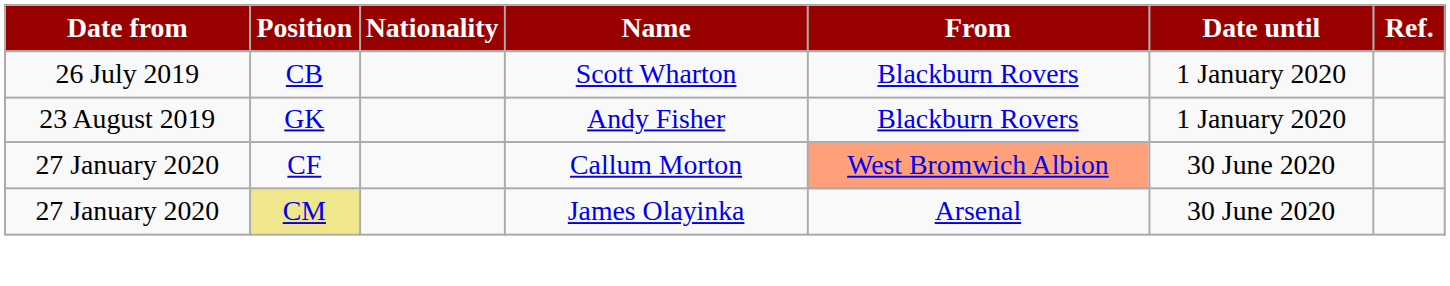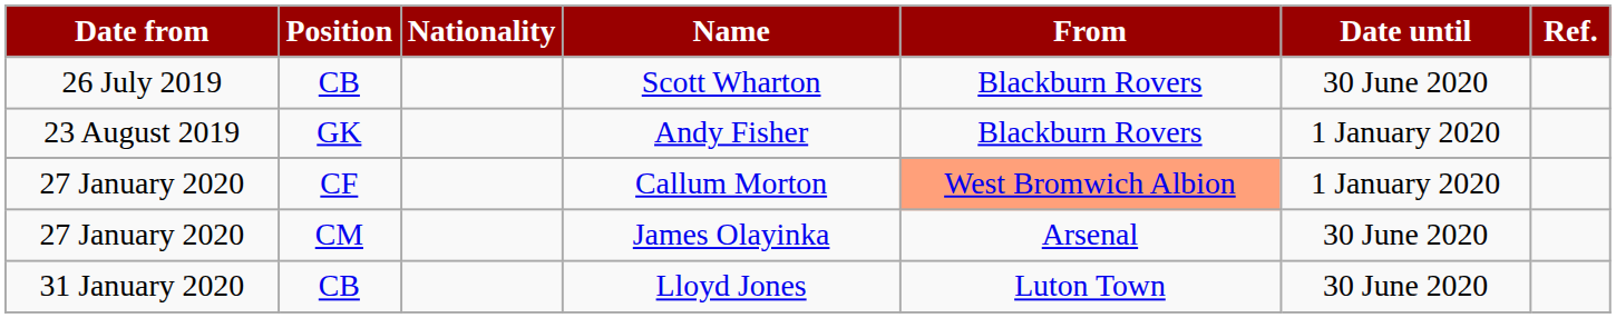Scott Wharton | Date until: 1 January 2020 -> 30 June 2020
Callum Morton | Date until: 30 June 2020 -> 1 January 2020
James Olayinka | Position: khaki background -> no background
+ row: 31 January 2020 | CB | Lloyd Jones | Luton Town | 30 June 2020
